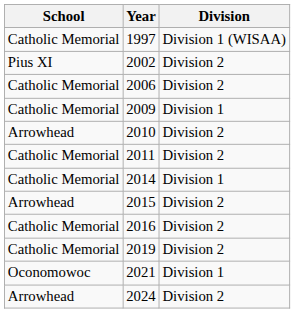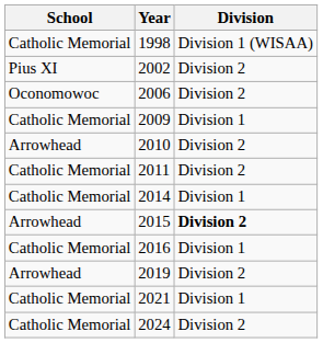- row: Catholic Memorial | 1997 | Division 1 (WISAA)
+ row: Catholic Memorial | 1998 | Division 1 (WISAA)
2006 | School: Catholic Memorial -> Oconomowoc
2015 | Division: normal -> bold
2016 | Division: Division 2 -> Division 1
2019 | School: Catholic Memorial -> Arrowhead
2021 | School: Oconomowoc -> Catholic Memorial
2024 | School: Arrowhead -> Catholic Memorial
